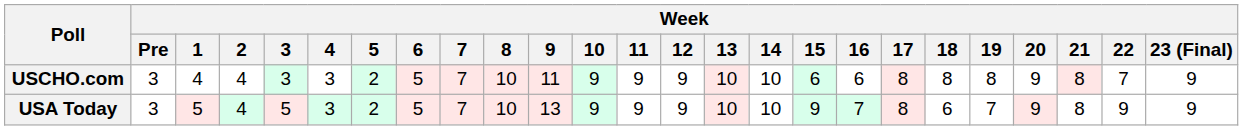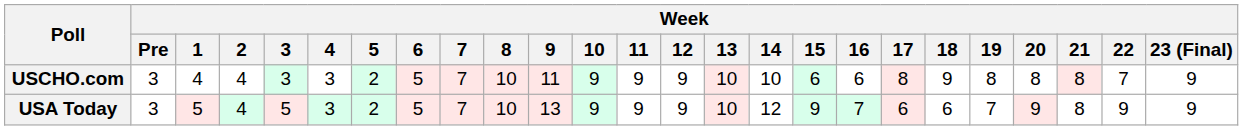USCHO.com | Week / 18: 8 -> 9
USCHO.com | Week / 20: 9 -> 8
USA Today | Week / 14: 10 -> 12
USA Today | Week / 17: 8 -> 6
